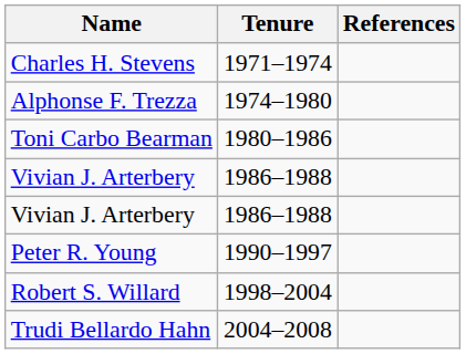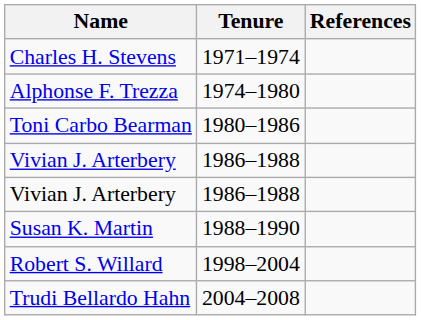+ row: Susan K. Martin | 1988–1990
- row: Peter R. Young | 1990–1997
